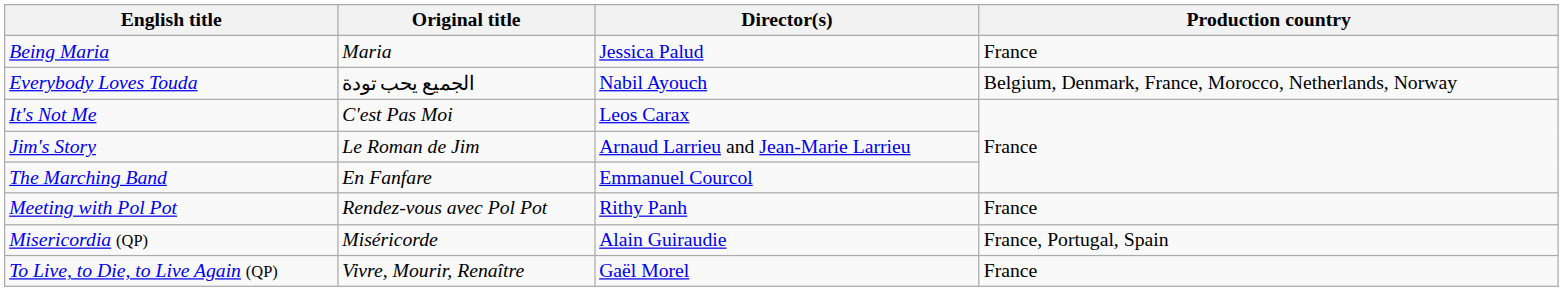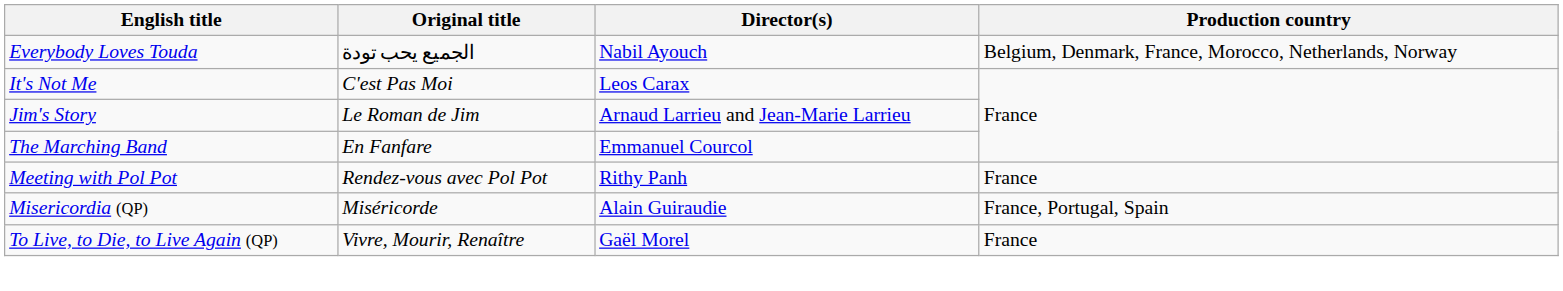- row: Being Maria | Maria | Jessica Palud | France
